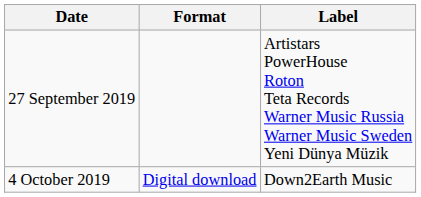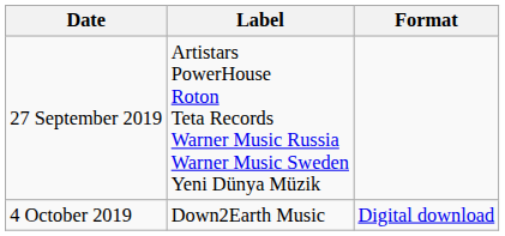columns swapped: Format <-> Label
